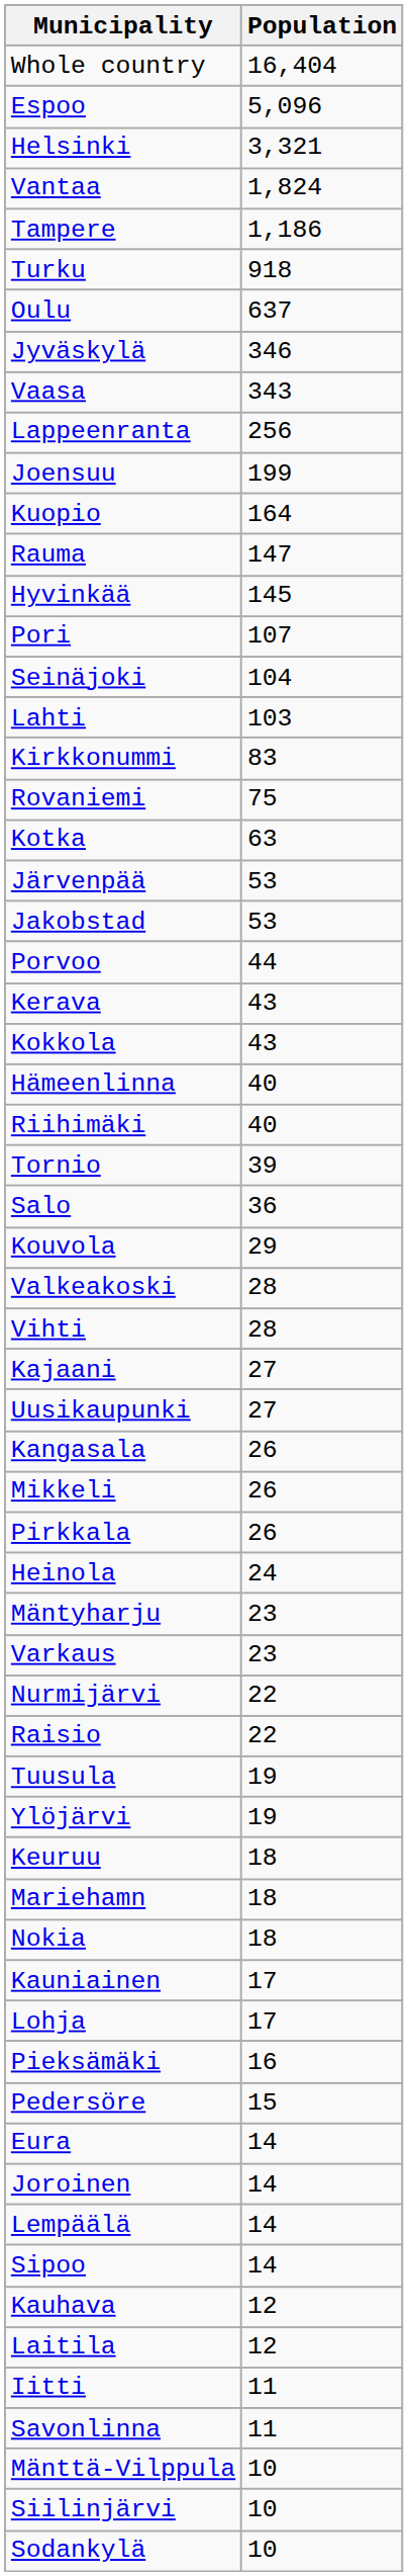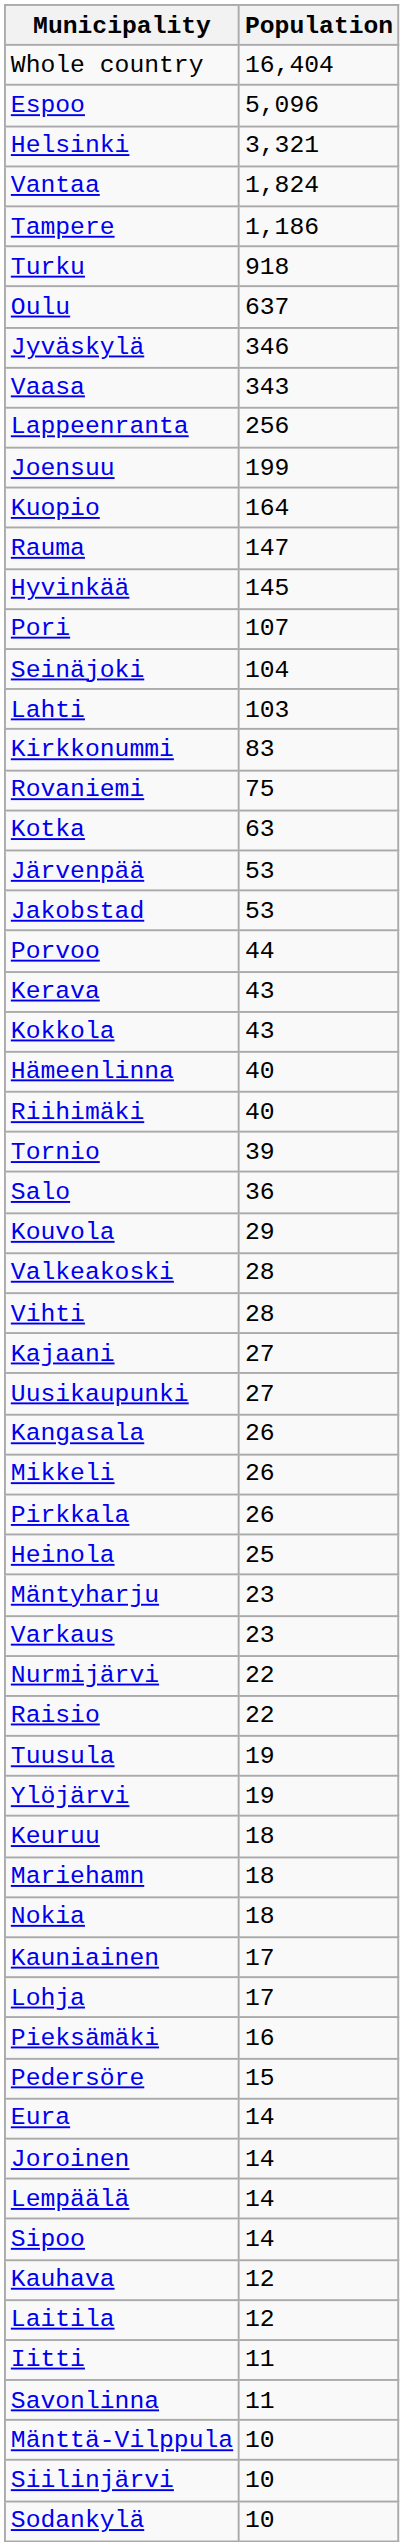Heinola | Population: 24 -> 25
